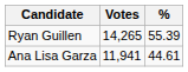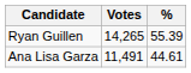Ana Lisa Garza | Votes: 11,941 -> 11,491
